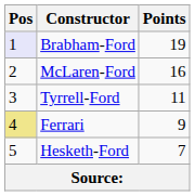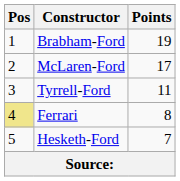Brabham-Ford | Pos: lavender background -> no background
McLaren-Ford | Points: 16 -> 17
Ferrari | Points: 9 -> 8
